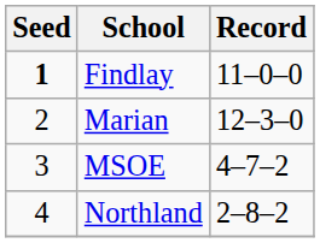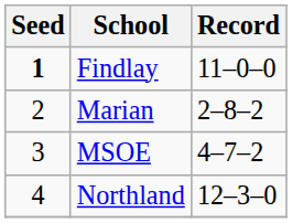Marian | Record: 12–3–0 -> 2–8–2
Northland | Record: 2–8–2 -> 12–3–0
